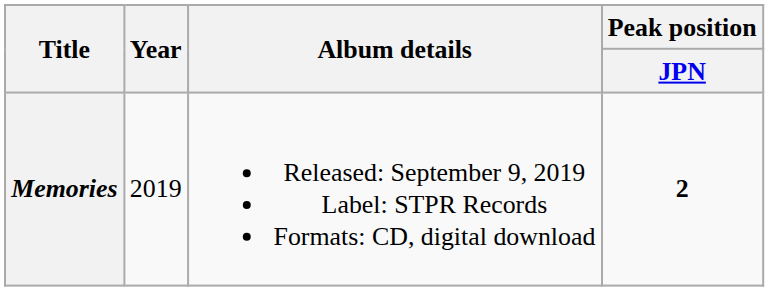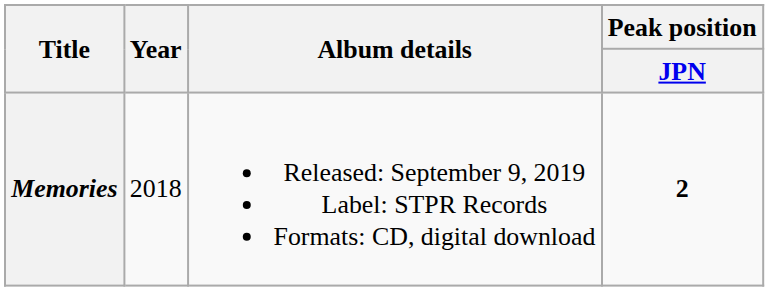Memories | Year: 2019 -> 2018
